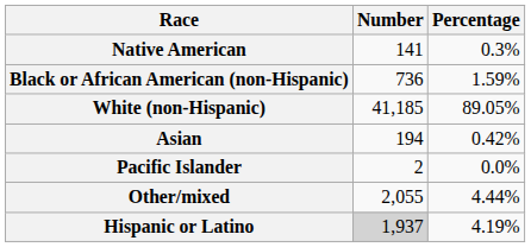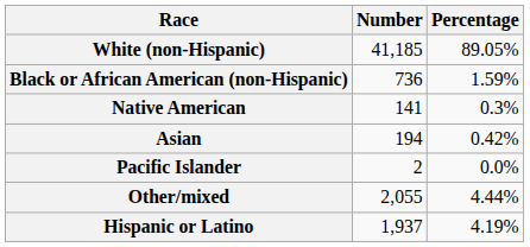rows swapped: White (non-Hispanic) <-> Native American
Hispanic or Latino | Number: lightgrey background -> no background
